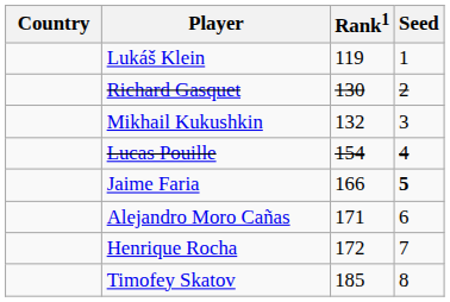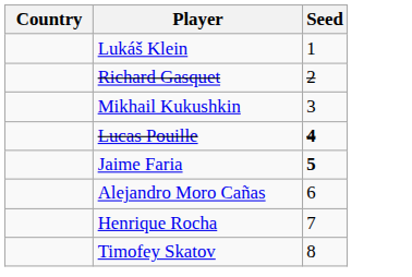- column: Rank1 | 119 | 130 | 132 | 154 | 166 | 171 | 172 | 185
Lucas Pouille | Seed: normal -> bold
